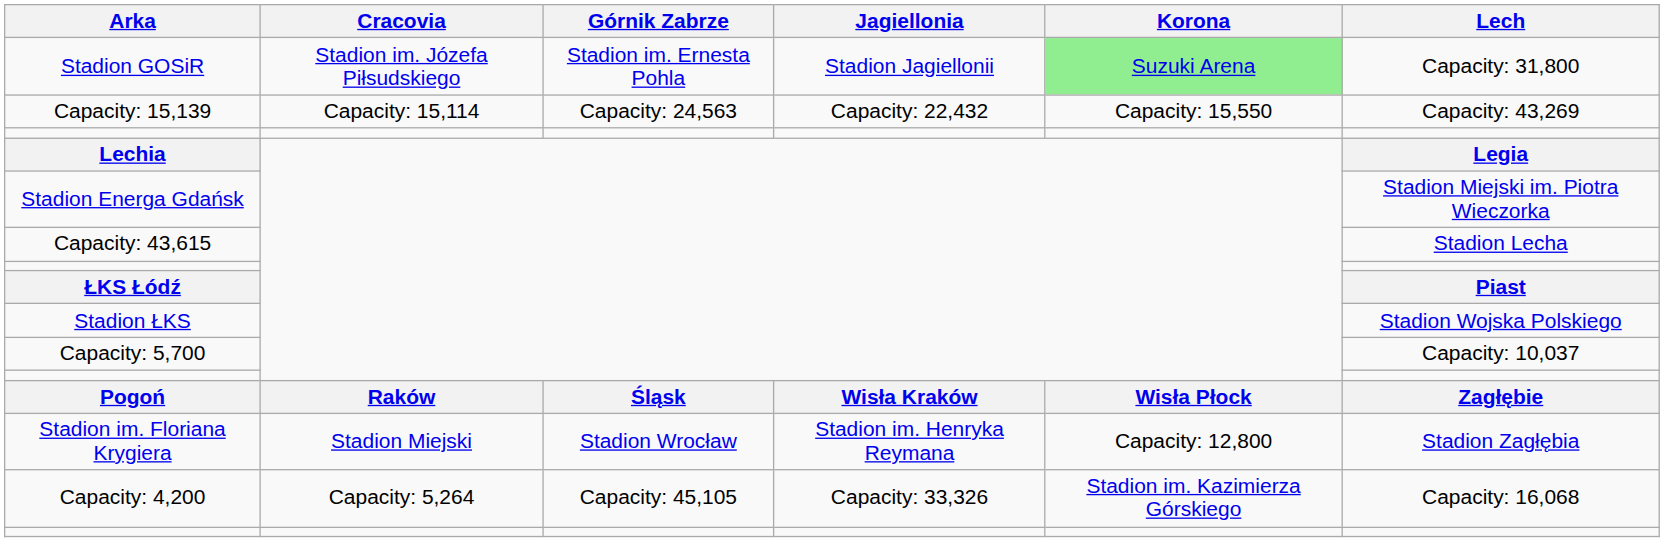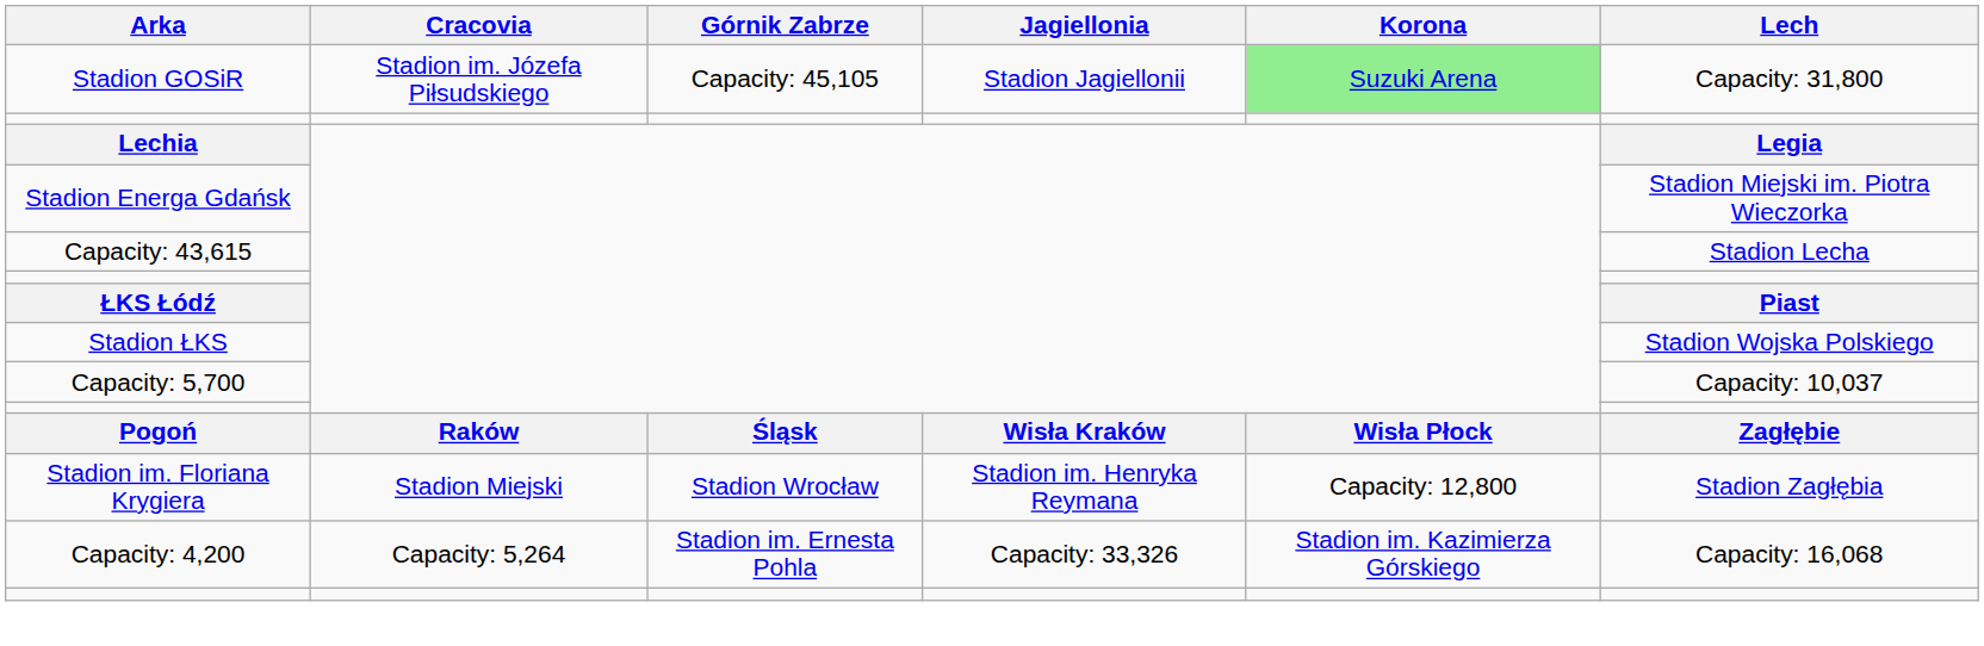Stadion GOSiR | Górnik Zabrze: Stadion im. Ernesta Pohla -> Capacity: 45,105
- row: Capacity: 15,139 | Capacity: 15,114 | Capacity: 24,563 | Capacity: 22,432 | Capacity: 15,550 | Capacity: 43,269
Capacity: 4,200 | Górnik Zabrze: Capacity: 45,105 -> Stadion im. Ernesta Pohla
